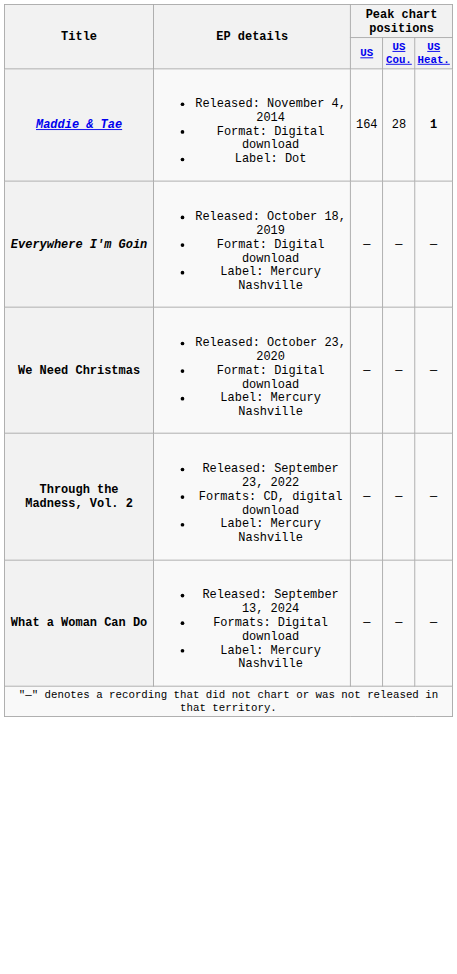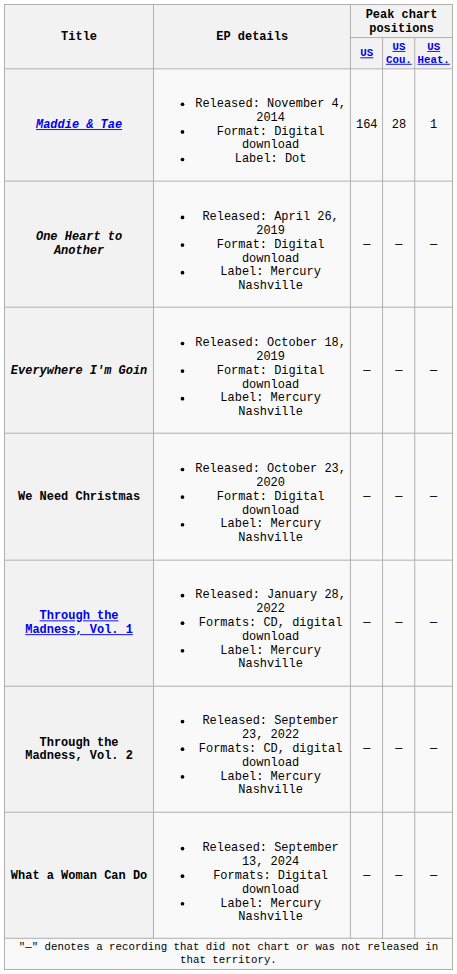Maddie & Tae | Peak chart positions / US Heat.: bold -> normal
+ row: One Heart to Another | Released: April 26, 2019 Format: Digital download Label: Mercury Nashville | — | — | —
+ row: Through the Madness, Vol. 1 | Released: January 28, 2022 Formats: CD, digital download Label: Mercury Nashville | — | — | —
